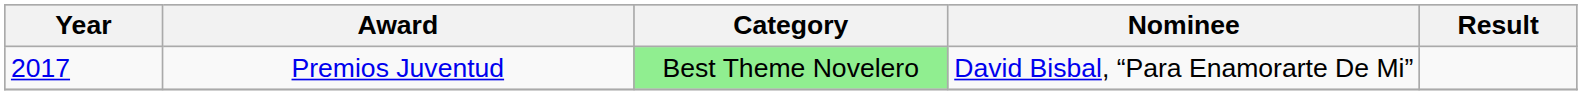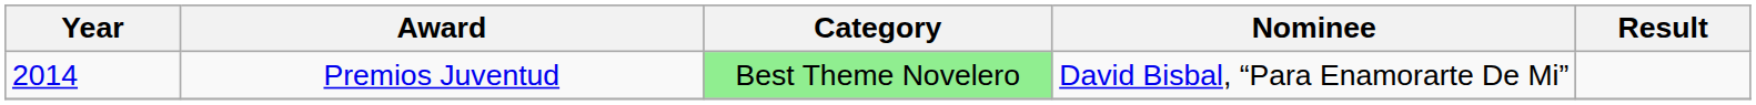Premios Juventud | Year: 2017 -> 2014
